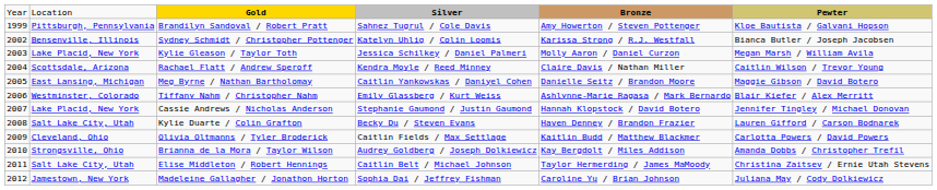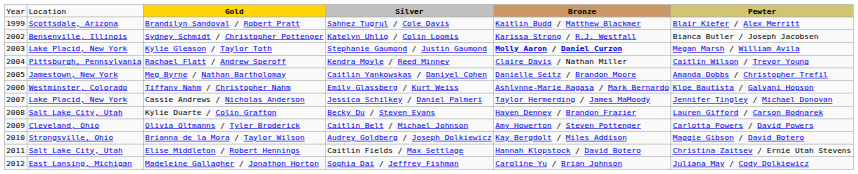Brandilyn Sandoval / Robert Pratt | column 2: Pittsburgh, Pennsylvania -> Scottsdale, Arizona
Brandilyn Sandoval / Robert Pratt | column 5: Amy Howerton / Steven Pottenger -> Kaitlin Budd / Matthew Blackmer
Brandilyn Sandoval / Robert Pratt | column 6: Kloe Bautista / Galvani Hopson -> Blair Kiefer / Alex Merritt
Kylie Gleason / Taylor Toth | column 4: Jessica Schilkey / Daniel Palmeri -> Stephanie Gaumond / Justin Gaumond
Kylie Gleason / Taylor Toth | column 5: normal -> bold
Rachael Flatt / Andrew Speroff | column 2: Scottsdale, Arizona -> Pittsburgh, Pennsylvania
Meg Byrne / Nathan Bartholomay | column 2: East Lansing, Michigan -> Jamestown, New York
Meg Byrne / Nathan Bartholomay | column 6: Maggie Gibson / David Botero -> Amanda Dobbs / Christopher Trefil
Tiffany Nahm / Christopher Nahm | column 6: Blair Kiefer / Alex Merritt -> Kloe Bautista / Galvani Hopson
Cassie Andrews / Nicholas Anderson | column 4: Stephanie Gaumond / Justin Gaumond -> Jessica Schilkey / Daniel Palmeri
Cassie Andrews / Nicholas Anderson | column 5: Hannah Klopstock / David Botero -> Taylor Hermerding / James MaMoody
Olivia Oltmanns / Tyler Broderick | column 4: Caitlin Fields / Max Settlage -> Caitlin Belt / Michael Johnson
Olivia Oltmanns / Tyler Broderick | column 5: Kaitlin Budd / Matthew Blackmer -> Amy Howerton / Steven Pottenger
Brianna de la Mora / Taylor Wilson | column 6: Amanda Dobbs / Christopher Trefil -> Maggie Gibson / David Botero
Elise Middleton / Robert Hennings | column 4: Caitlin Belt / Michael Johnson -> Caitlin Fields / Max Settlage
Elise Middleton / Robert Hennings | column 5: Taylor Hermerding / James MaMoody -> Hannah Klopstock / David Botero
Madeleine Gallagher / Jonathon Horton | column 2: Jamestown, New York -> East Lansing, Michigan
